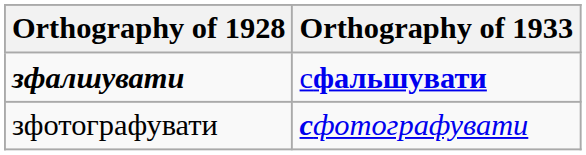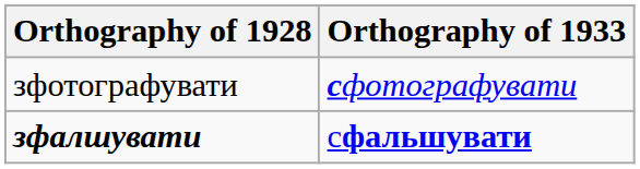rows swapped: зфалшувати <-> зфотографувати
